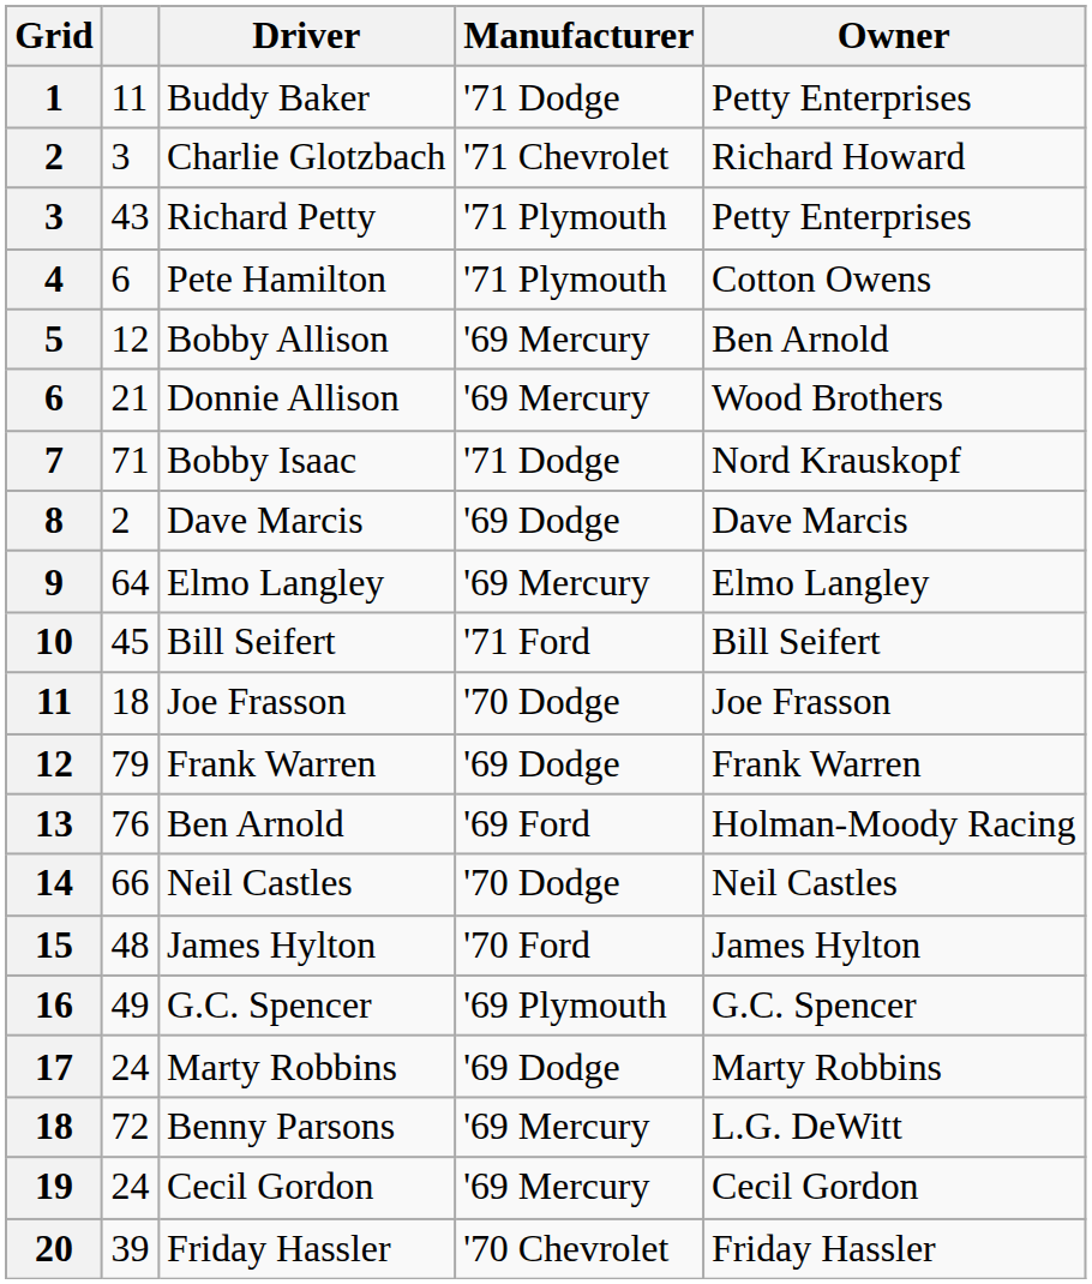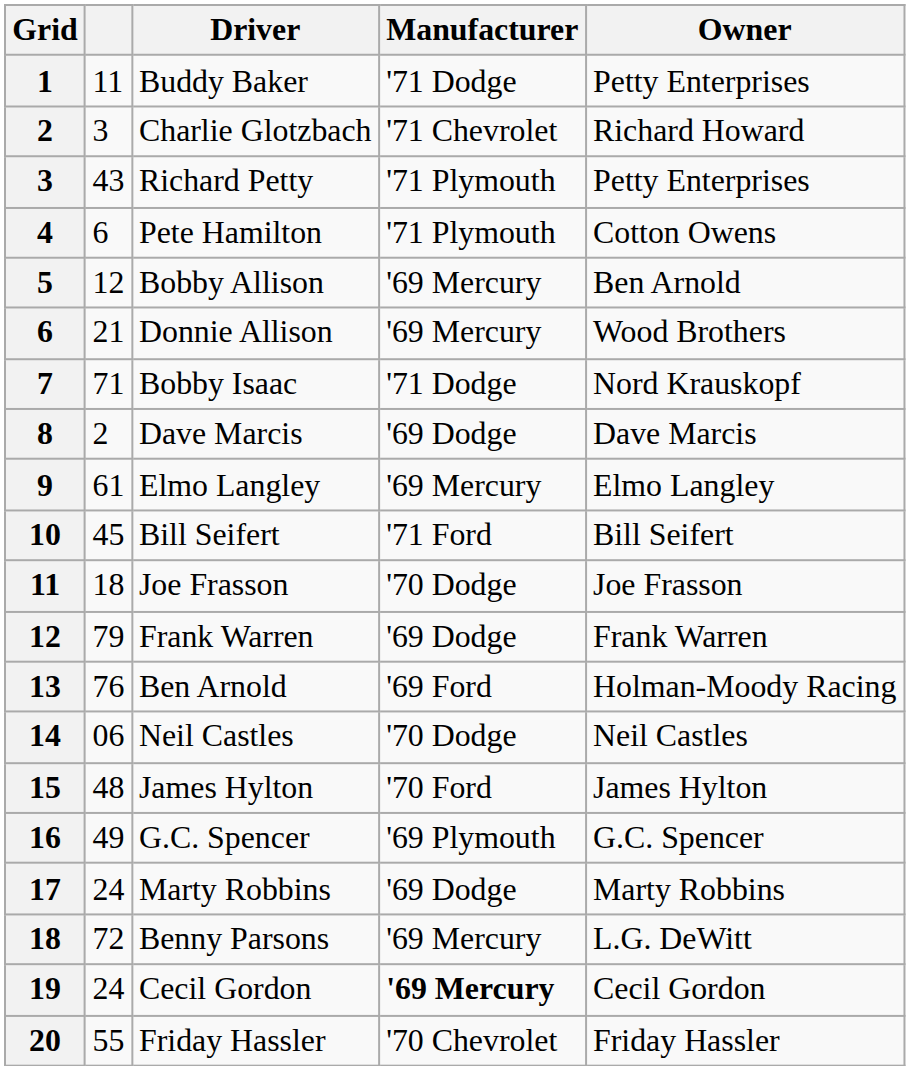9 | column 2: 64 -> 61
14 | column 2: 66 -> 06
19 | Manufacturer: normal -> bold
20 | column 2: 39 -> 55
